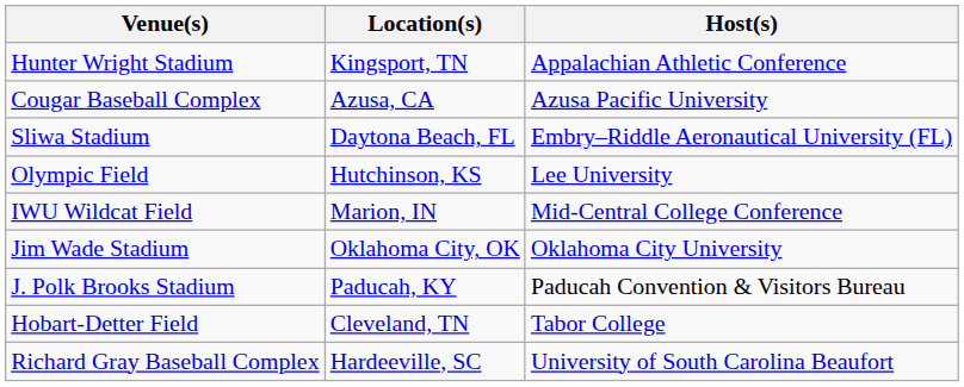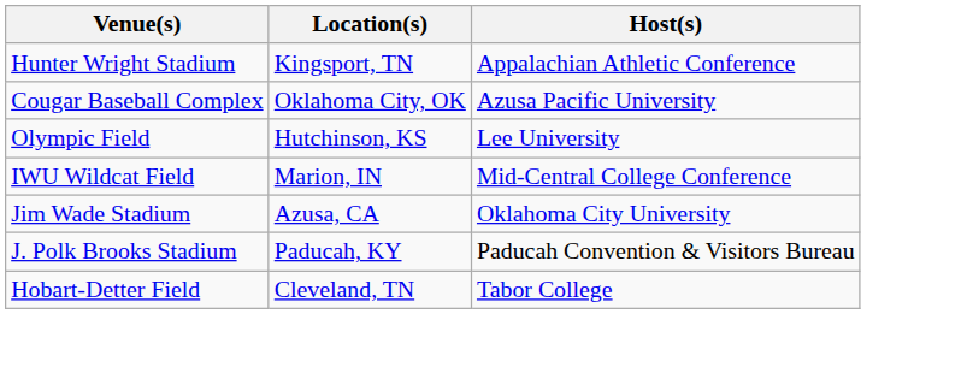Cougar Baseball Complex | Location(s): Azusa, CA -> Oklahoma City, OK
- row: Sliwa Stadium | Daytona Beach, FL | Embry–Riddle Aeronautical University (FL)
Jim Wade Stadium | Location(s): Oklahoma City, OK -> Azusa, CA
- row: Richard Gray Baseball Complex | Hardeeville, SC | University of South Carolina Beaufort
